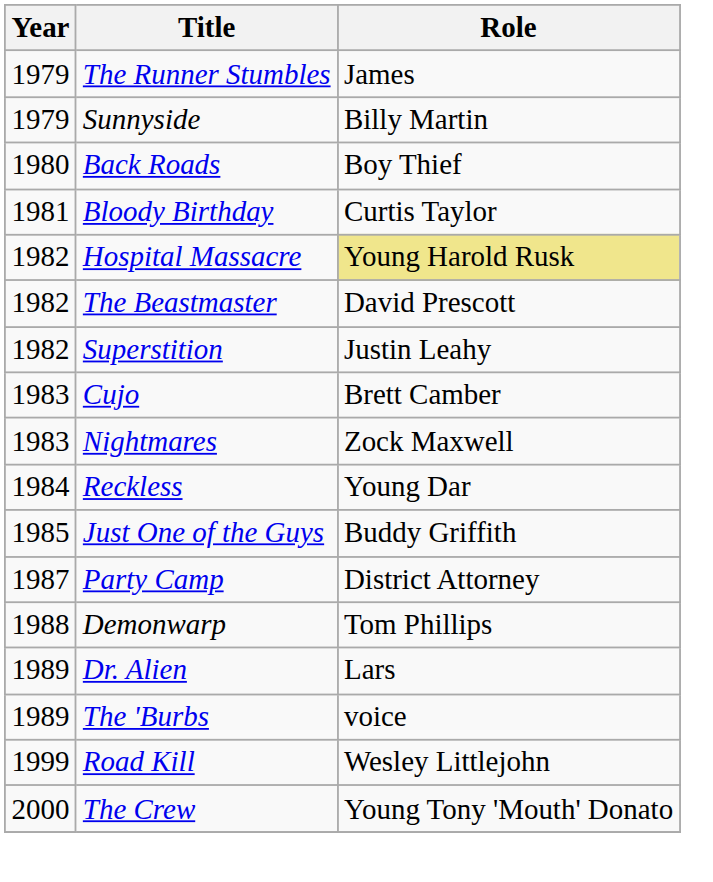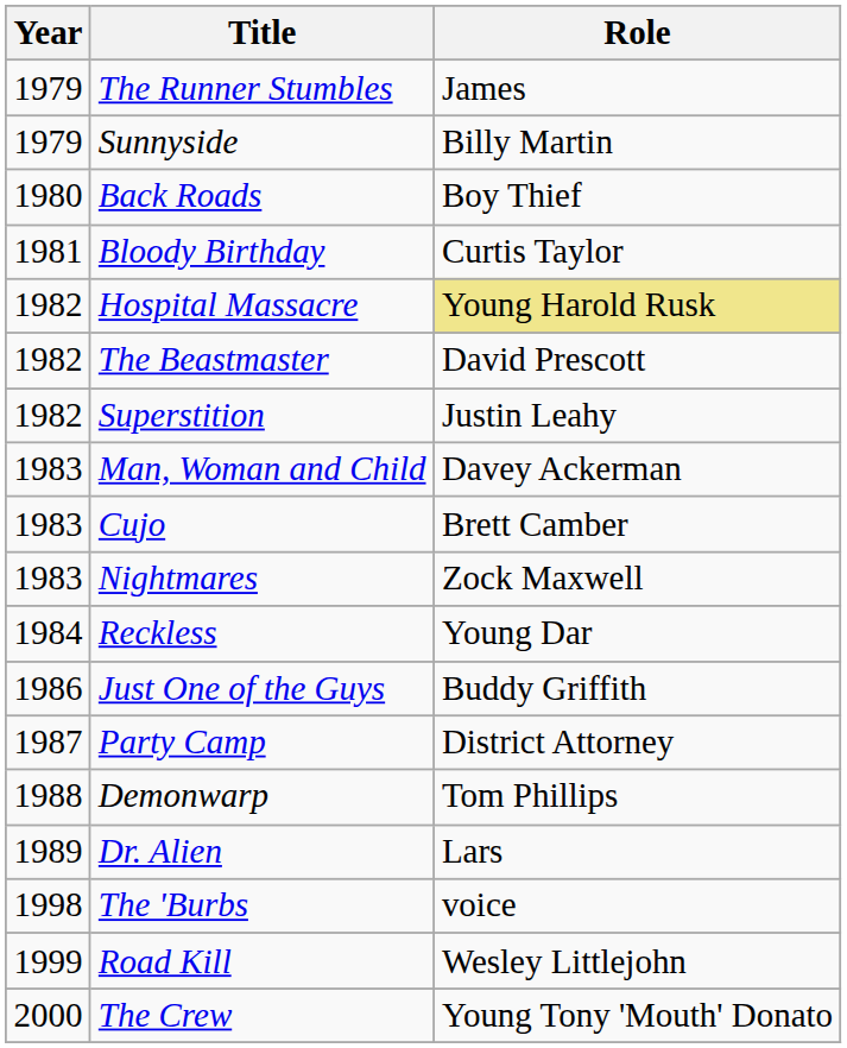+ row: 1983 | Man, Woman and Child | Davey Ackerman
Just One of the Guys | Year: 1985 -> 1986
The 'Burbs | Year: 1989 -> 1998
